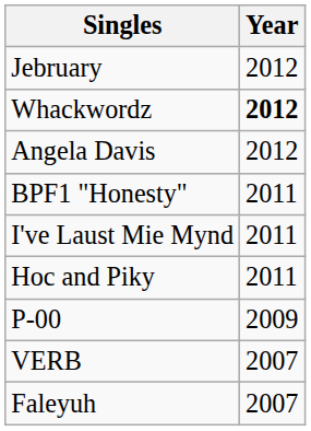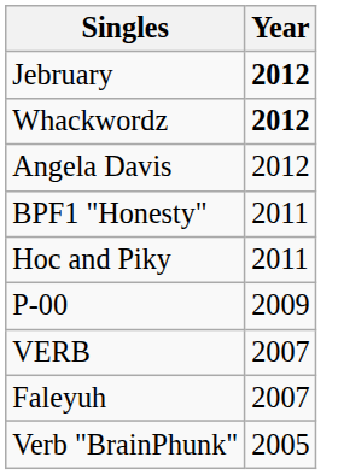Jebruary | Year: normal -> bold
- row: I've Laust Mie Mynd | 2011
+ row: Verb "BrainPhunk" | 2005
